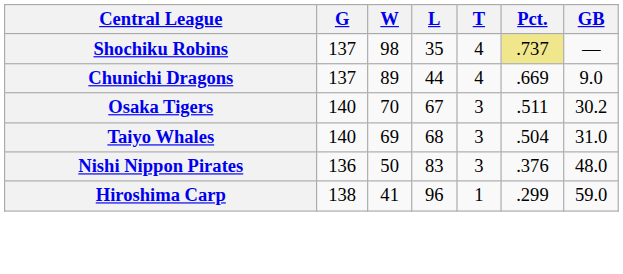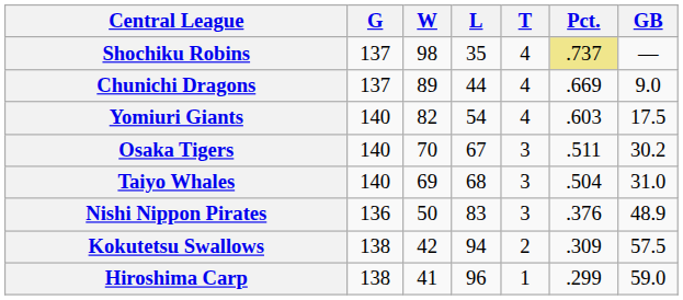+ row: Yomiuri Giants | 140 | 82 | 54 | 4 | .603 | 17.5
Nishi Nippon Pirates | GB: 48.0 -> 48.9
+ row: Kokutetsu Swallows | 138 | 42 | 94 | 2 | .309 | 57.5
